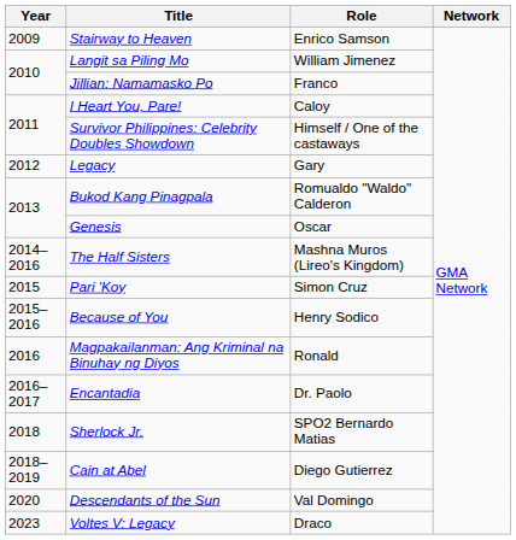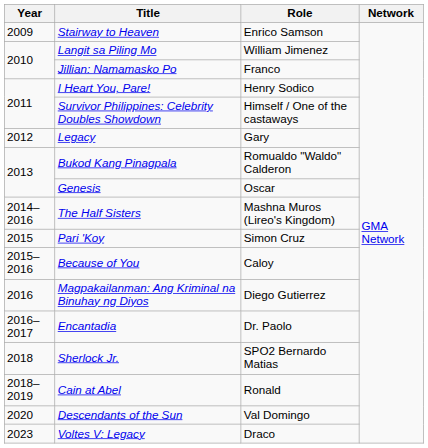I Heart You, Pare! | Role: Caloy -> Henry Sodico
Because of You | Role: Henry Sodico -> Caloy
Magpakailanman: Ang Kriminal na Binuhay ng Diyos | Role: Ronald -> Diego Gutierrez
Cain at Abel | Role: Diego Gutierrez -> Ronald
